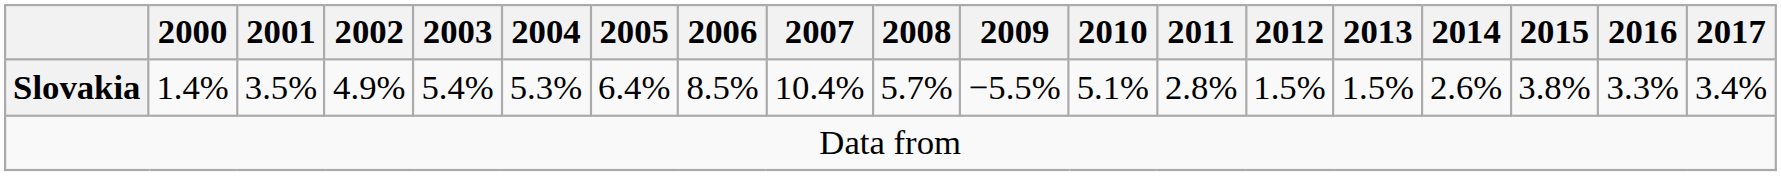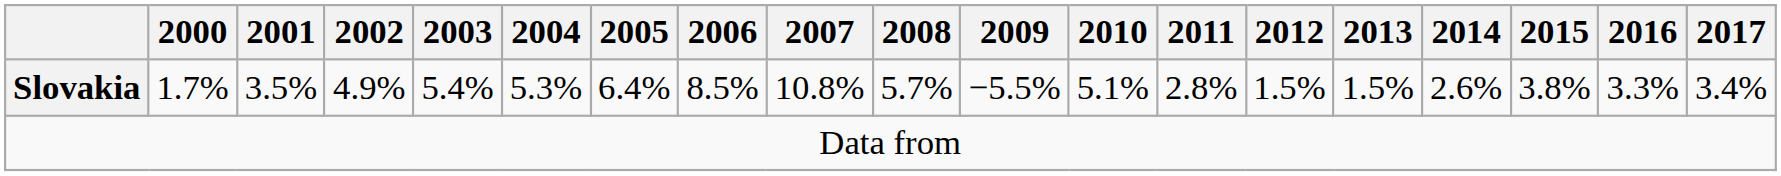Slovakia | 2000: 1.4% -> 1.7%
Slovakia | 2007: 10.4% -> 10.8%
